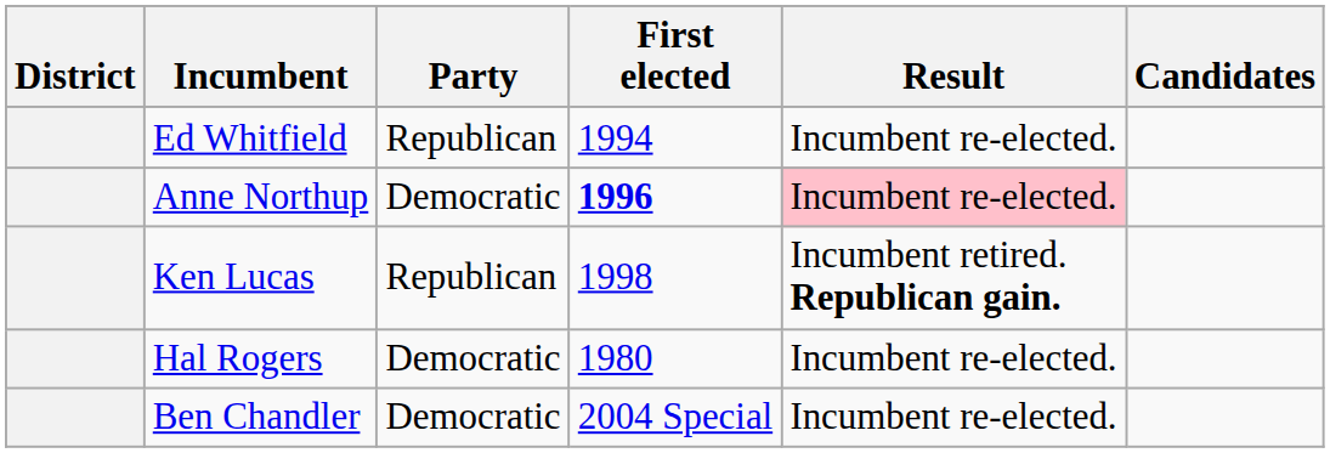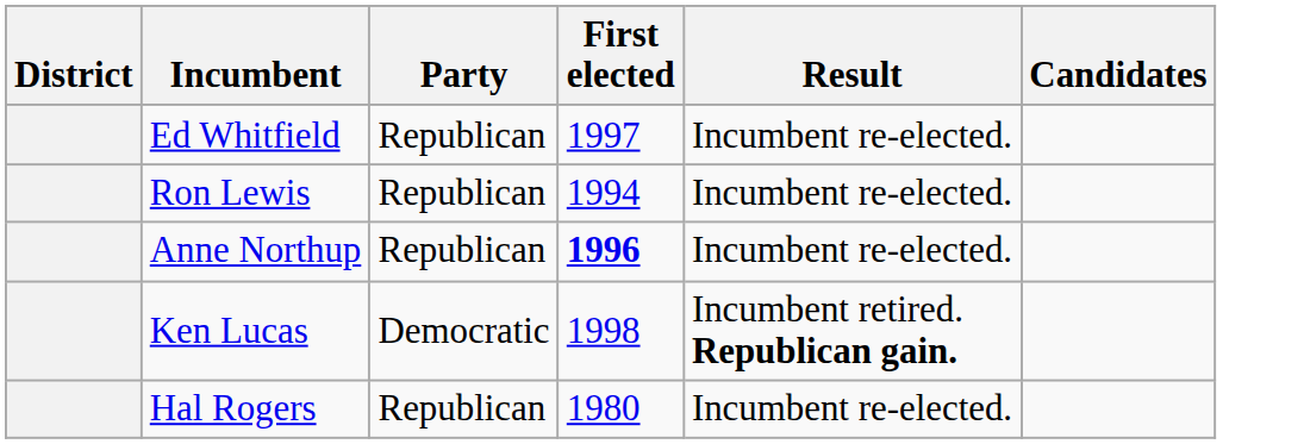Ed Whitfield | First elected: 1994 -> 1997
+ row: Ron Lewis | Republican | 1994 | Incumbent re-elected.
Anne Northup | Party: Democratic -> Republican
Anne Northup | Result: pink background -> no background
Ken Lucas | Party: Republican -> Democratic
Hal Rogers | Party: Democratic -> Republican
- row: Ben Chandler | Democratic | 2004 Special | Incumbent re-elected.
